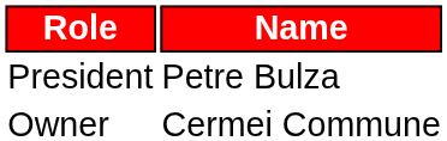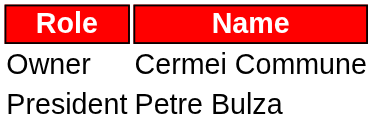rows swapped: Owner <-> President
